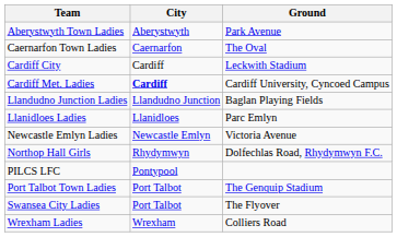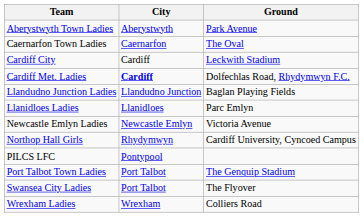Cardiff Met. Ladies | Ground: Cardiff University, Cyncoed Campus -> Dolfechlas Road, Rhydymwyn F.C.
Northop Hall Girls | Ground: Dolfechlas Road, Rhydymwyn F.C. -> Cardiff University, Cyncoed Campus
